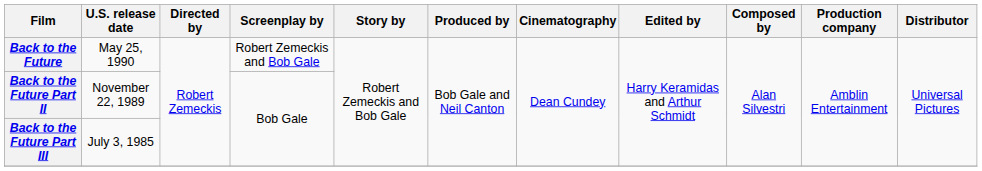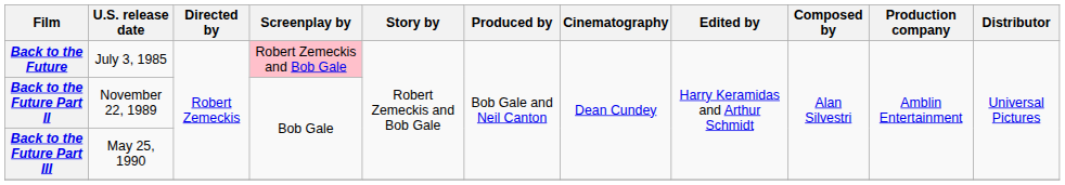Back to the Future | U.S. release date: May 25, 1990 -> July 3, 1985
Back to the Future | Screenplay by: no background -> pink background
Back to the Future Part III | U.S. release date: July 3, 1985 -> May 25, 1990
